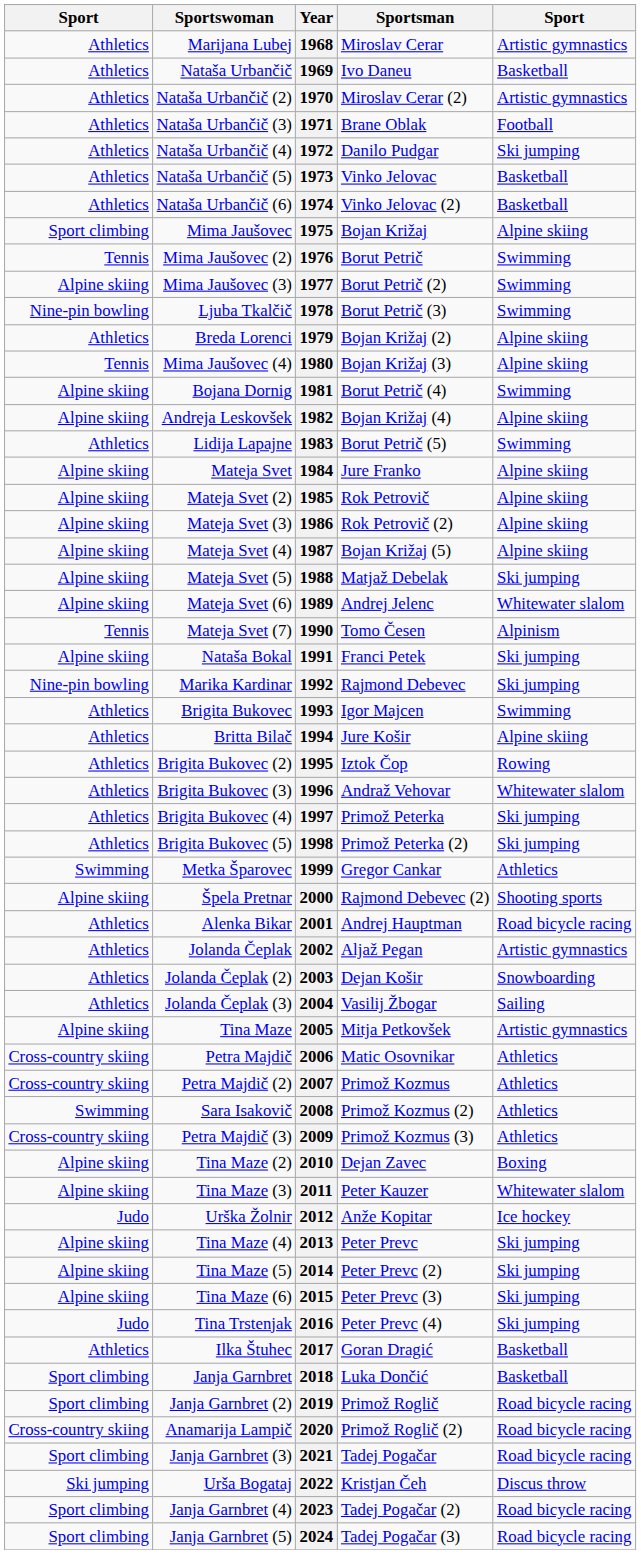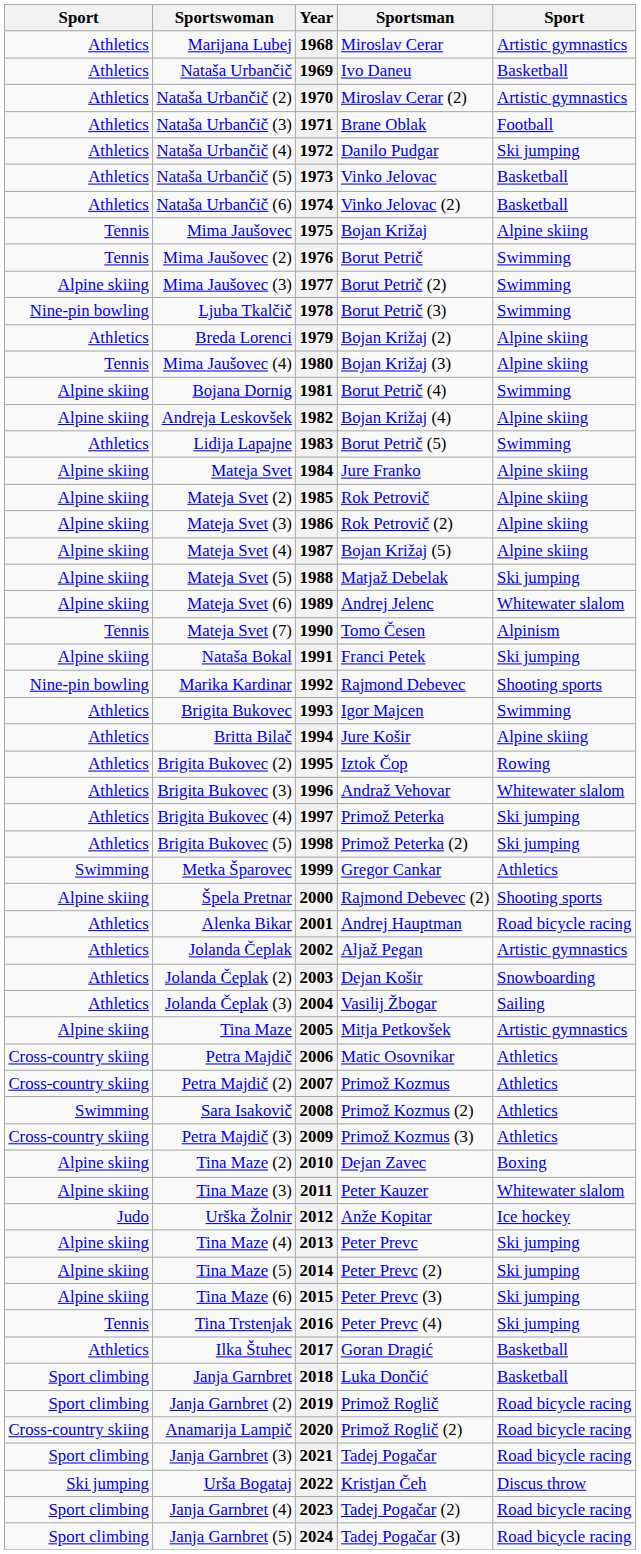1975 | column 1: Sport climbing -> Tennis
1992 | column 5: Ski jumping -> Shooting sports
2016 | column 1: Judo -> Tennis
